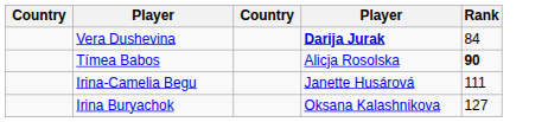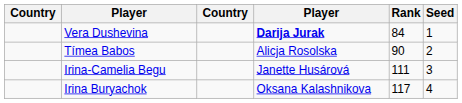+ column: Seed | 1 | 2 | 3 | 4
Tímea Babos | Rank: bold -> normal
Irina Buryachok | Rank: 127 -> 117
